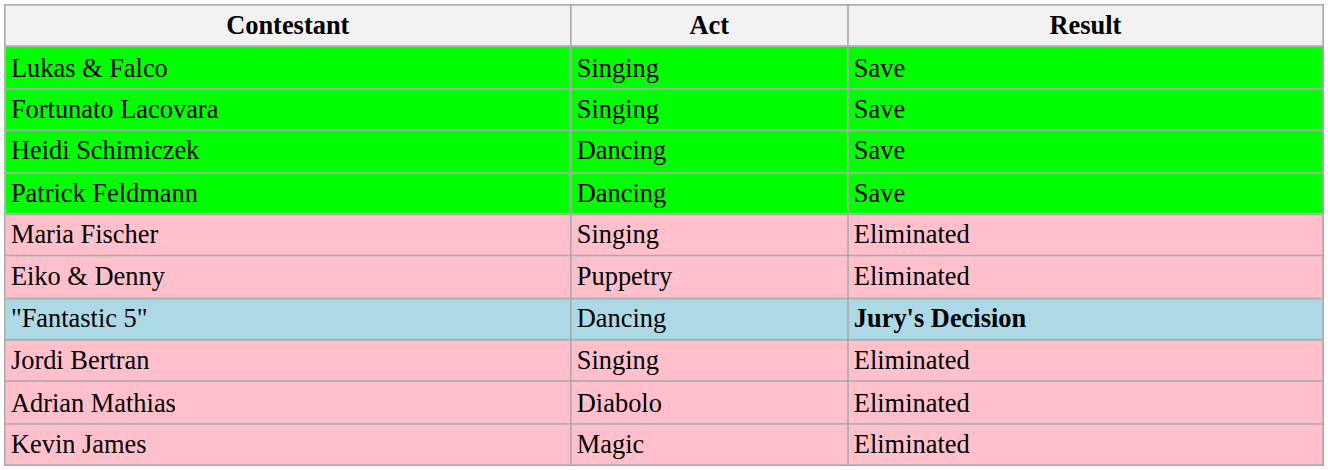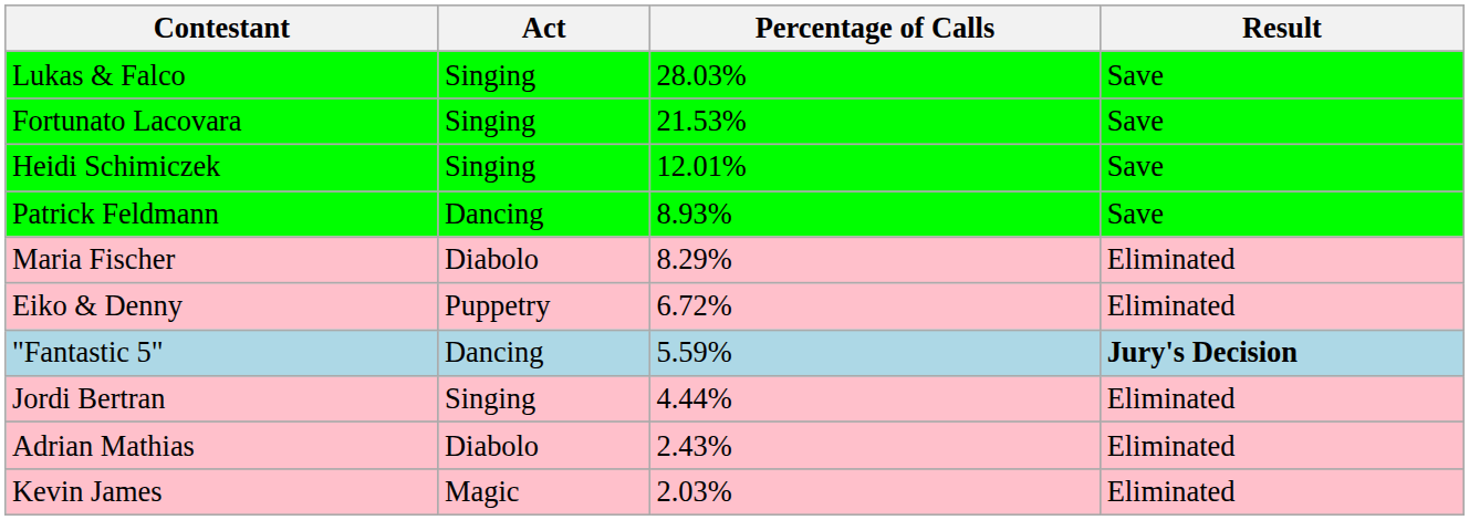+ column: Percentage of Calls | 28.03% | 21.53% | 12.01% | 8.93% | 8.29% | 6.72% | 5.59% | 4.44% | 2.43% | 2.03%
Heidi Schimiczek | Act: Dancing -> Singing
Maria Fischer | Act: Singing -> Diabolo
